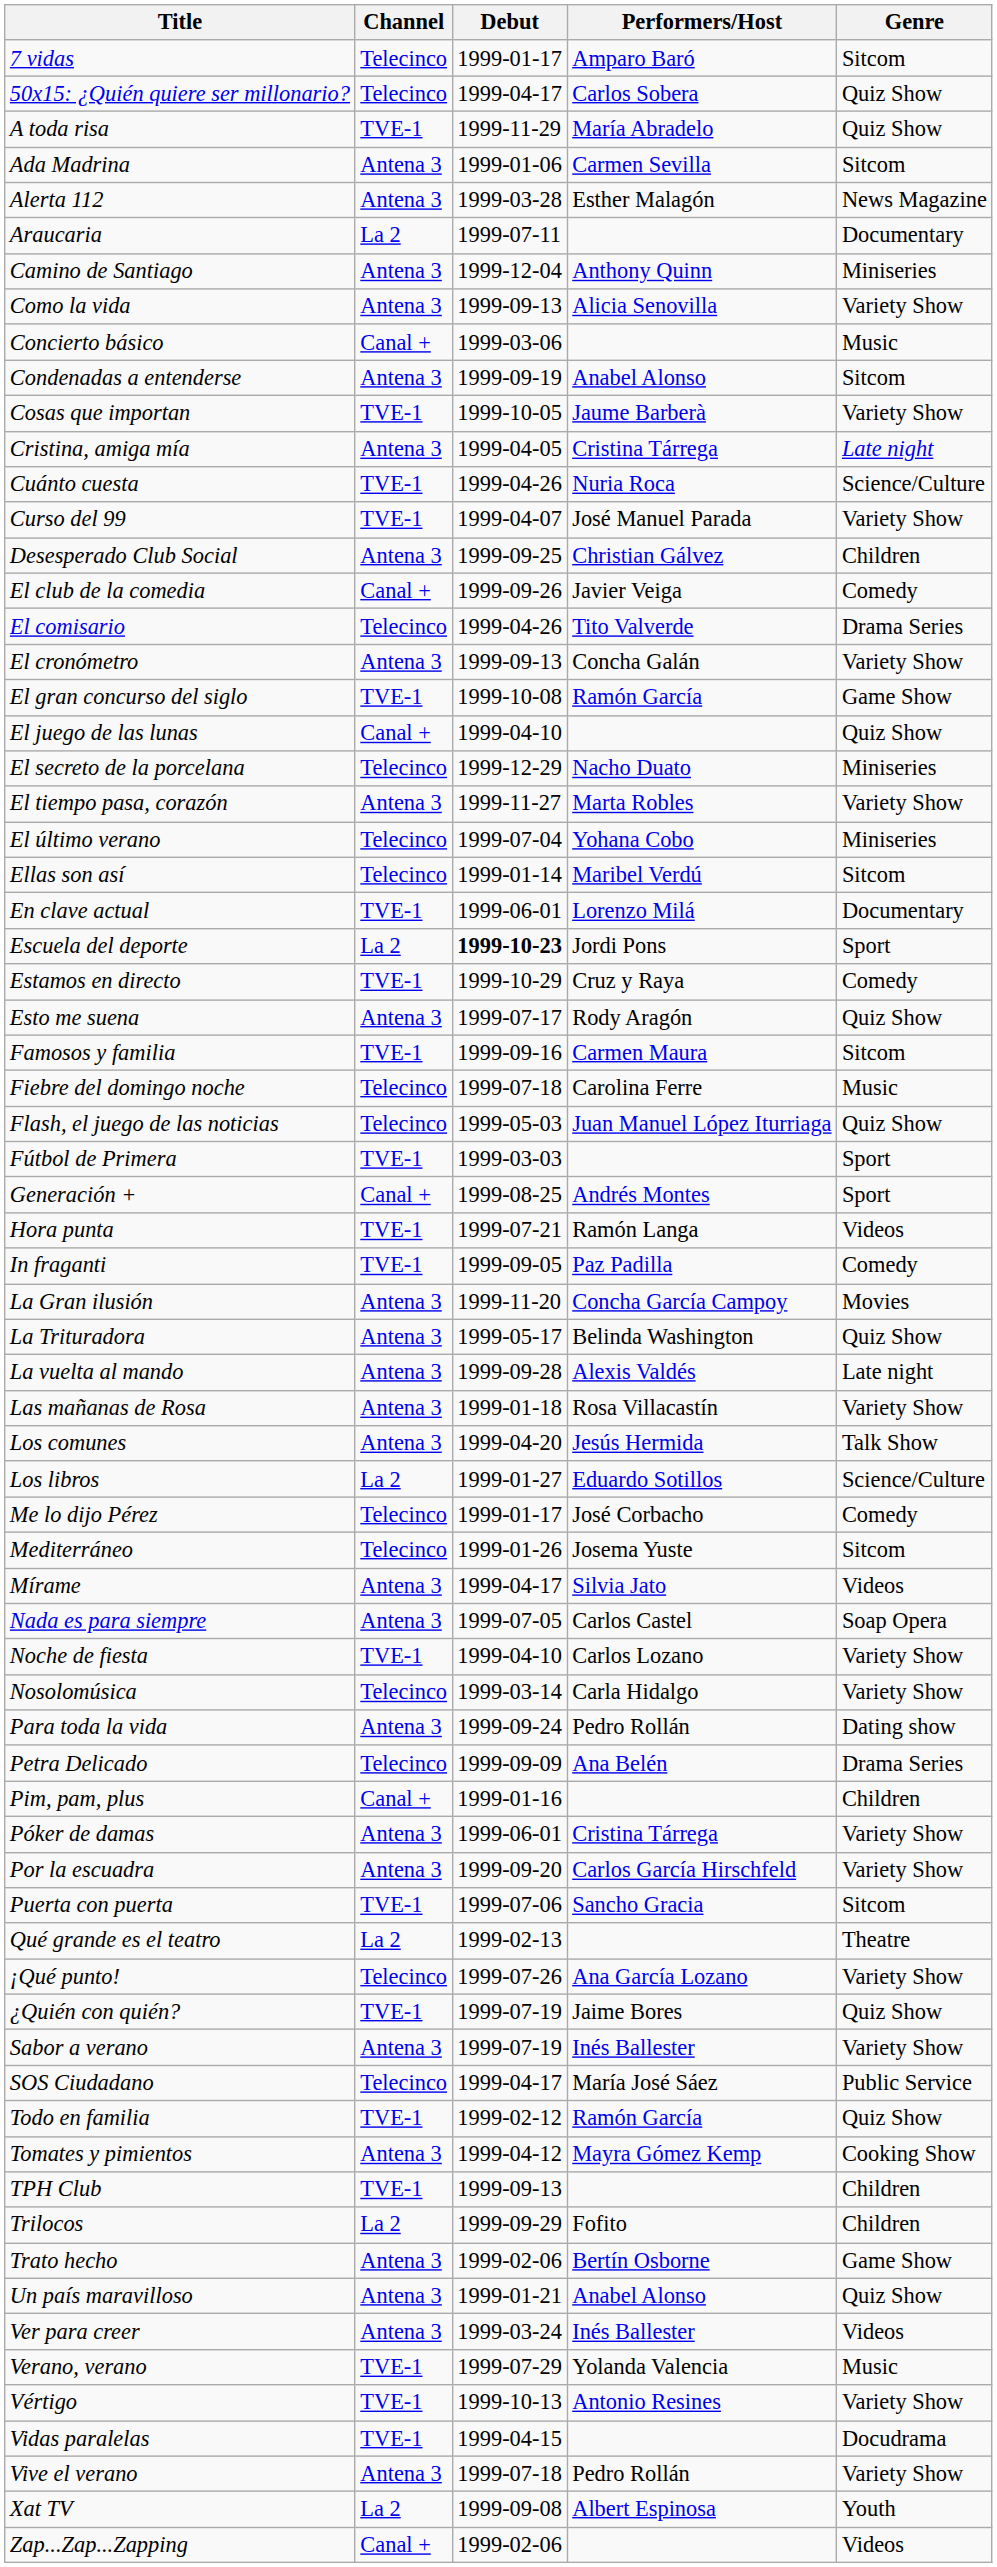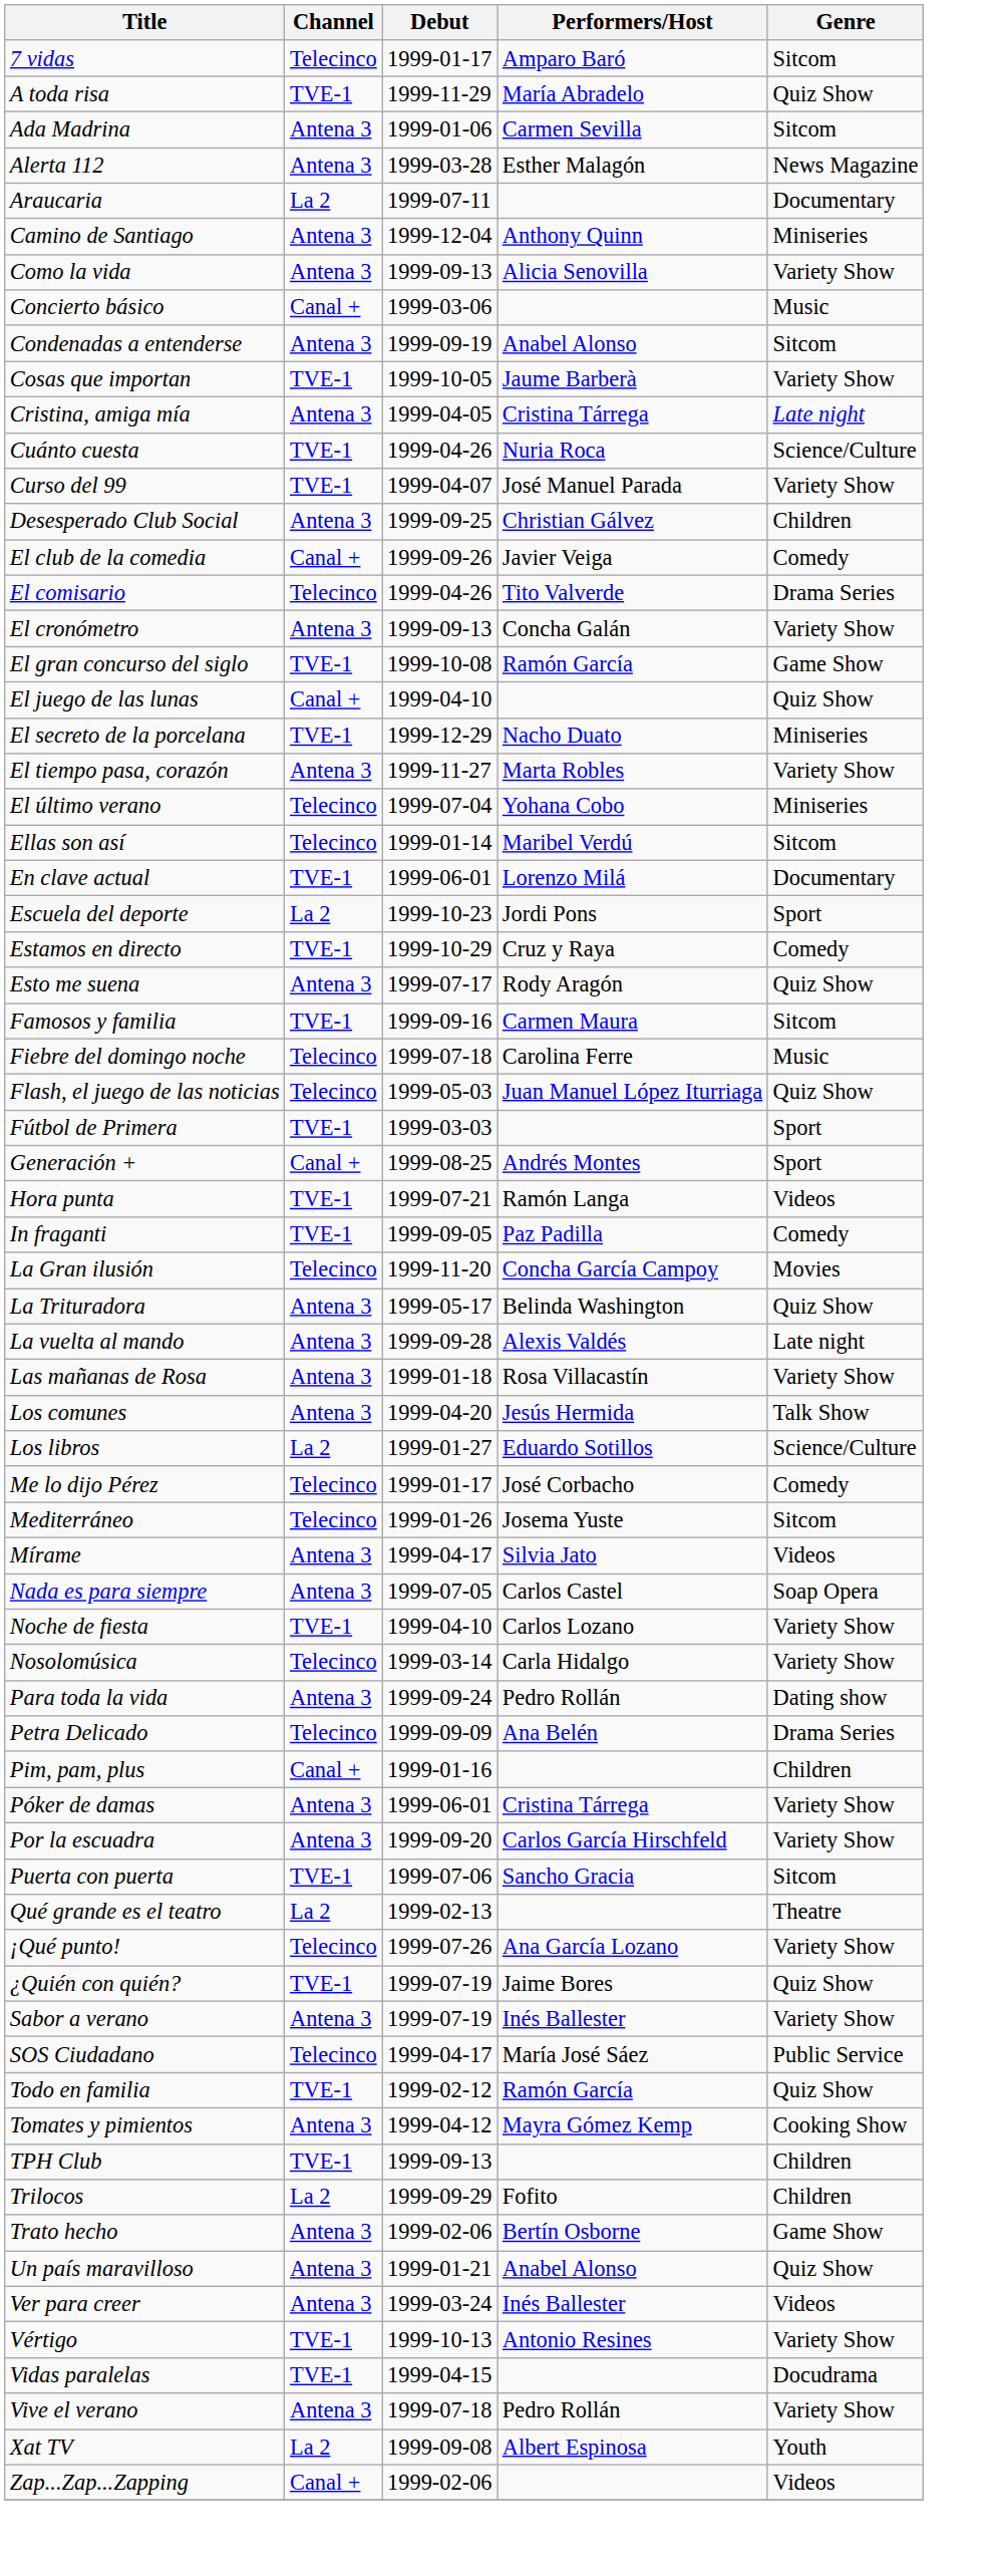- row: 50x15: ¿Quién quiere ser millonario? | Telecinco | 1999-04-17 | Carlos Sobera | Quiz Show
El secreto de la porcelana | Channel: Telecinco -> TVE-1
Escuela del deporte | Debut: bold -> normal
La Gran ilusión | Channel: Antena 3 -> Telecinco
- row: Verano, verano | TVE-1 | 1999-07-29 | Yolanda Valencia | Music
